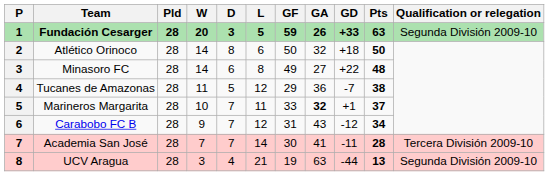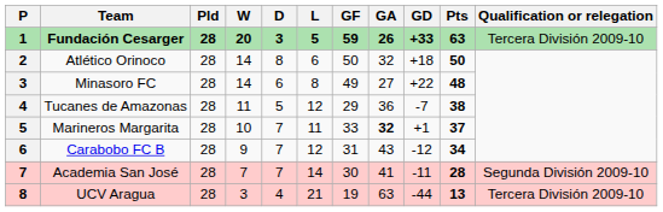Fundación Cesarger | Qualification or relegation: Segunda División 2009-10 -> Tercera División 2009-10
Academia San José | Qualification or relegation: Tercera División 2009-10 -> Segunda División 2009-10
UCV Aragua | Qualification or relegation: Segunda División 2009-10 -> Tercera División 2009-10
